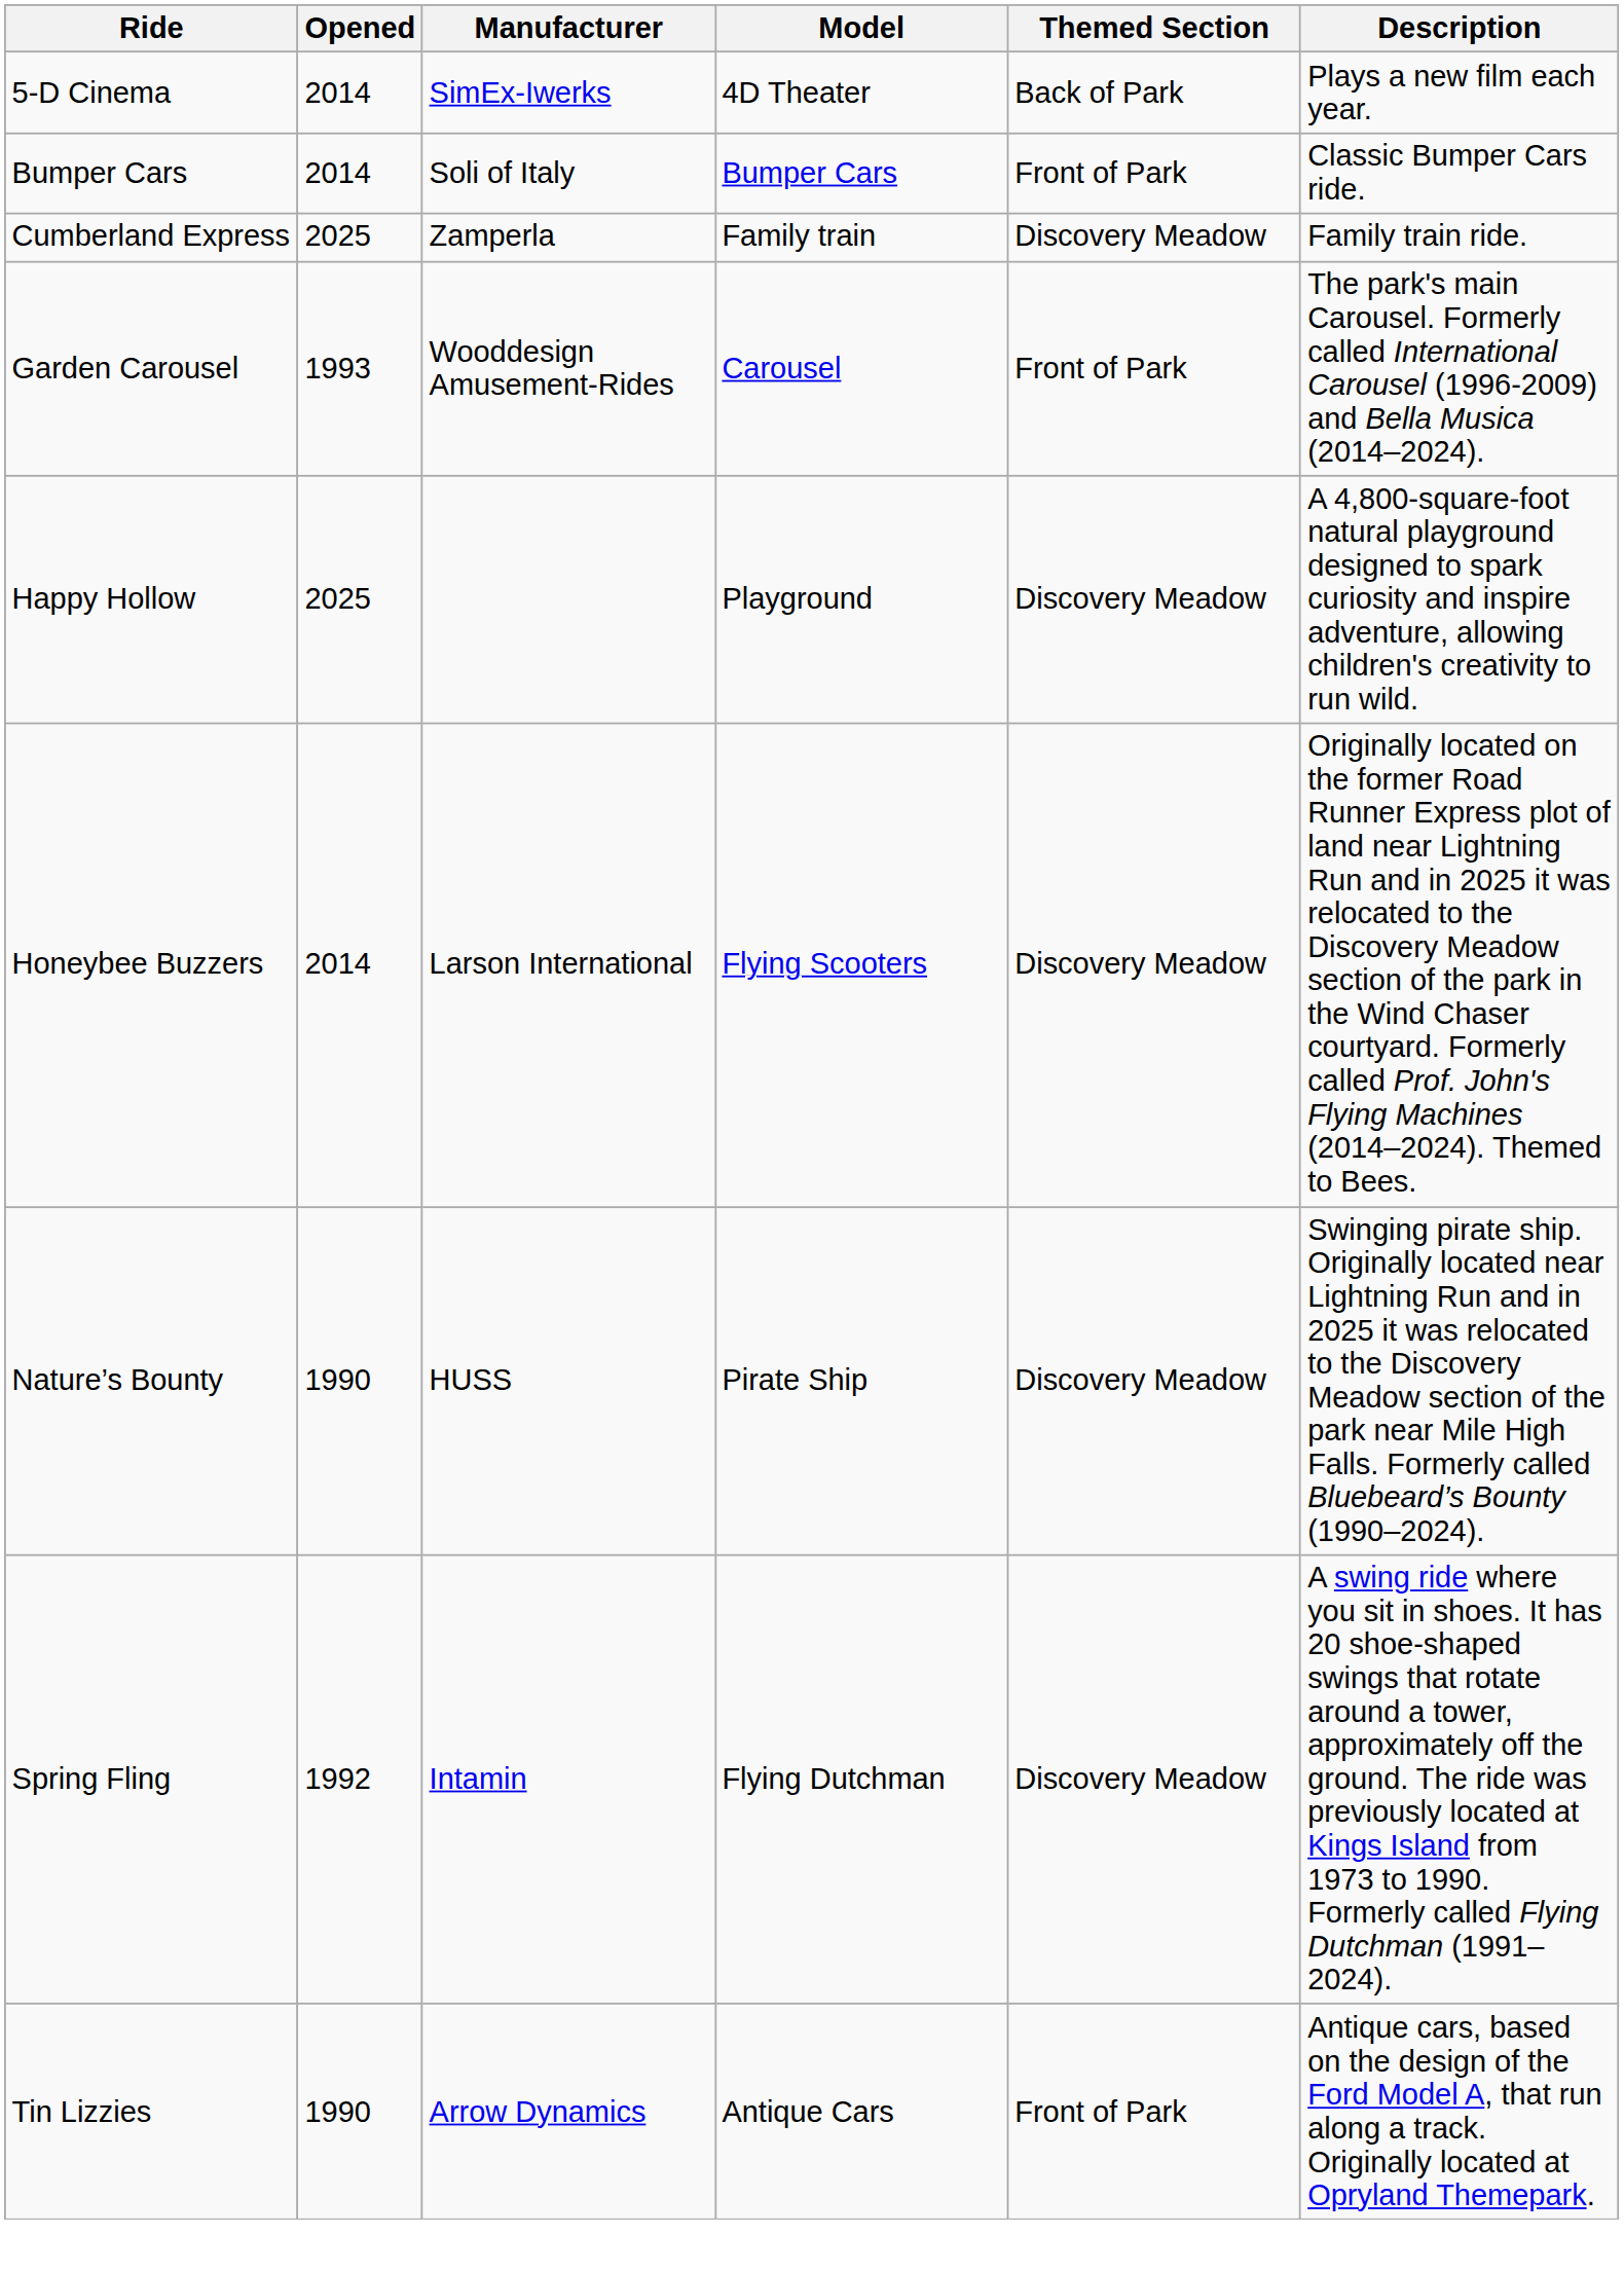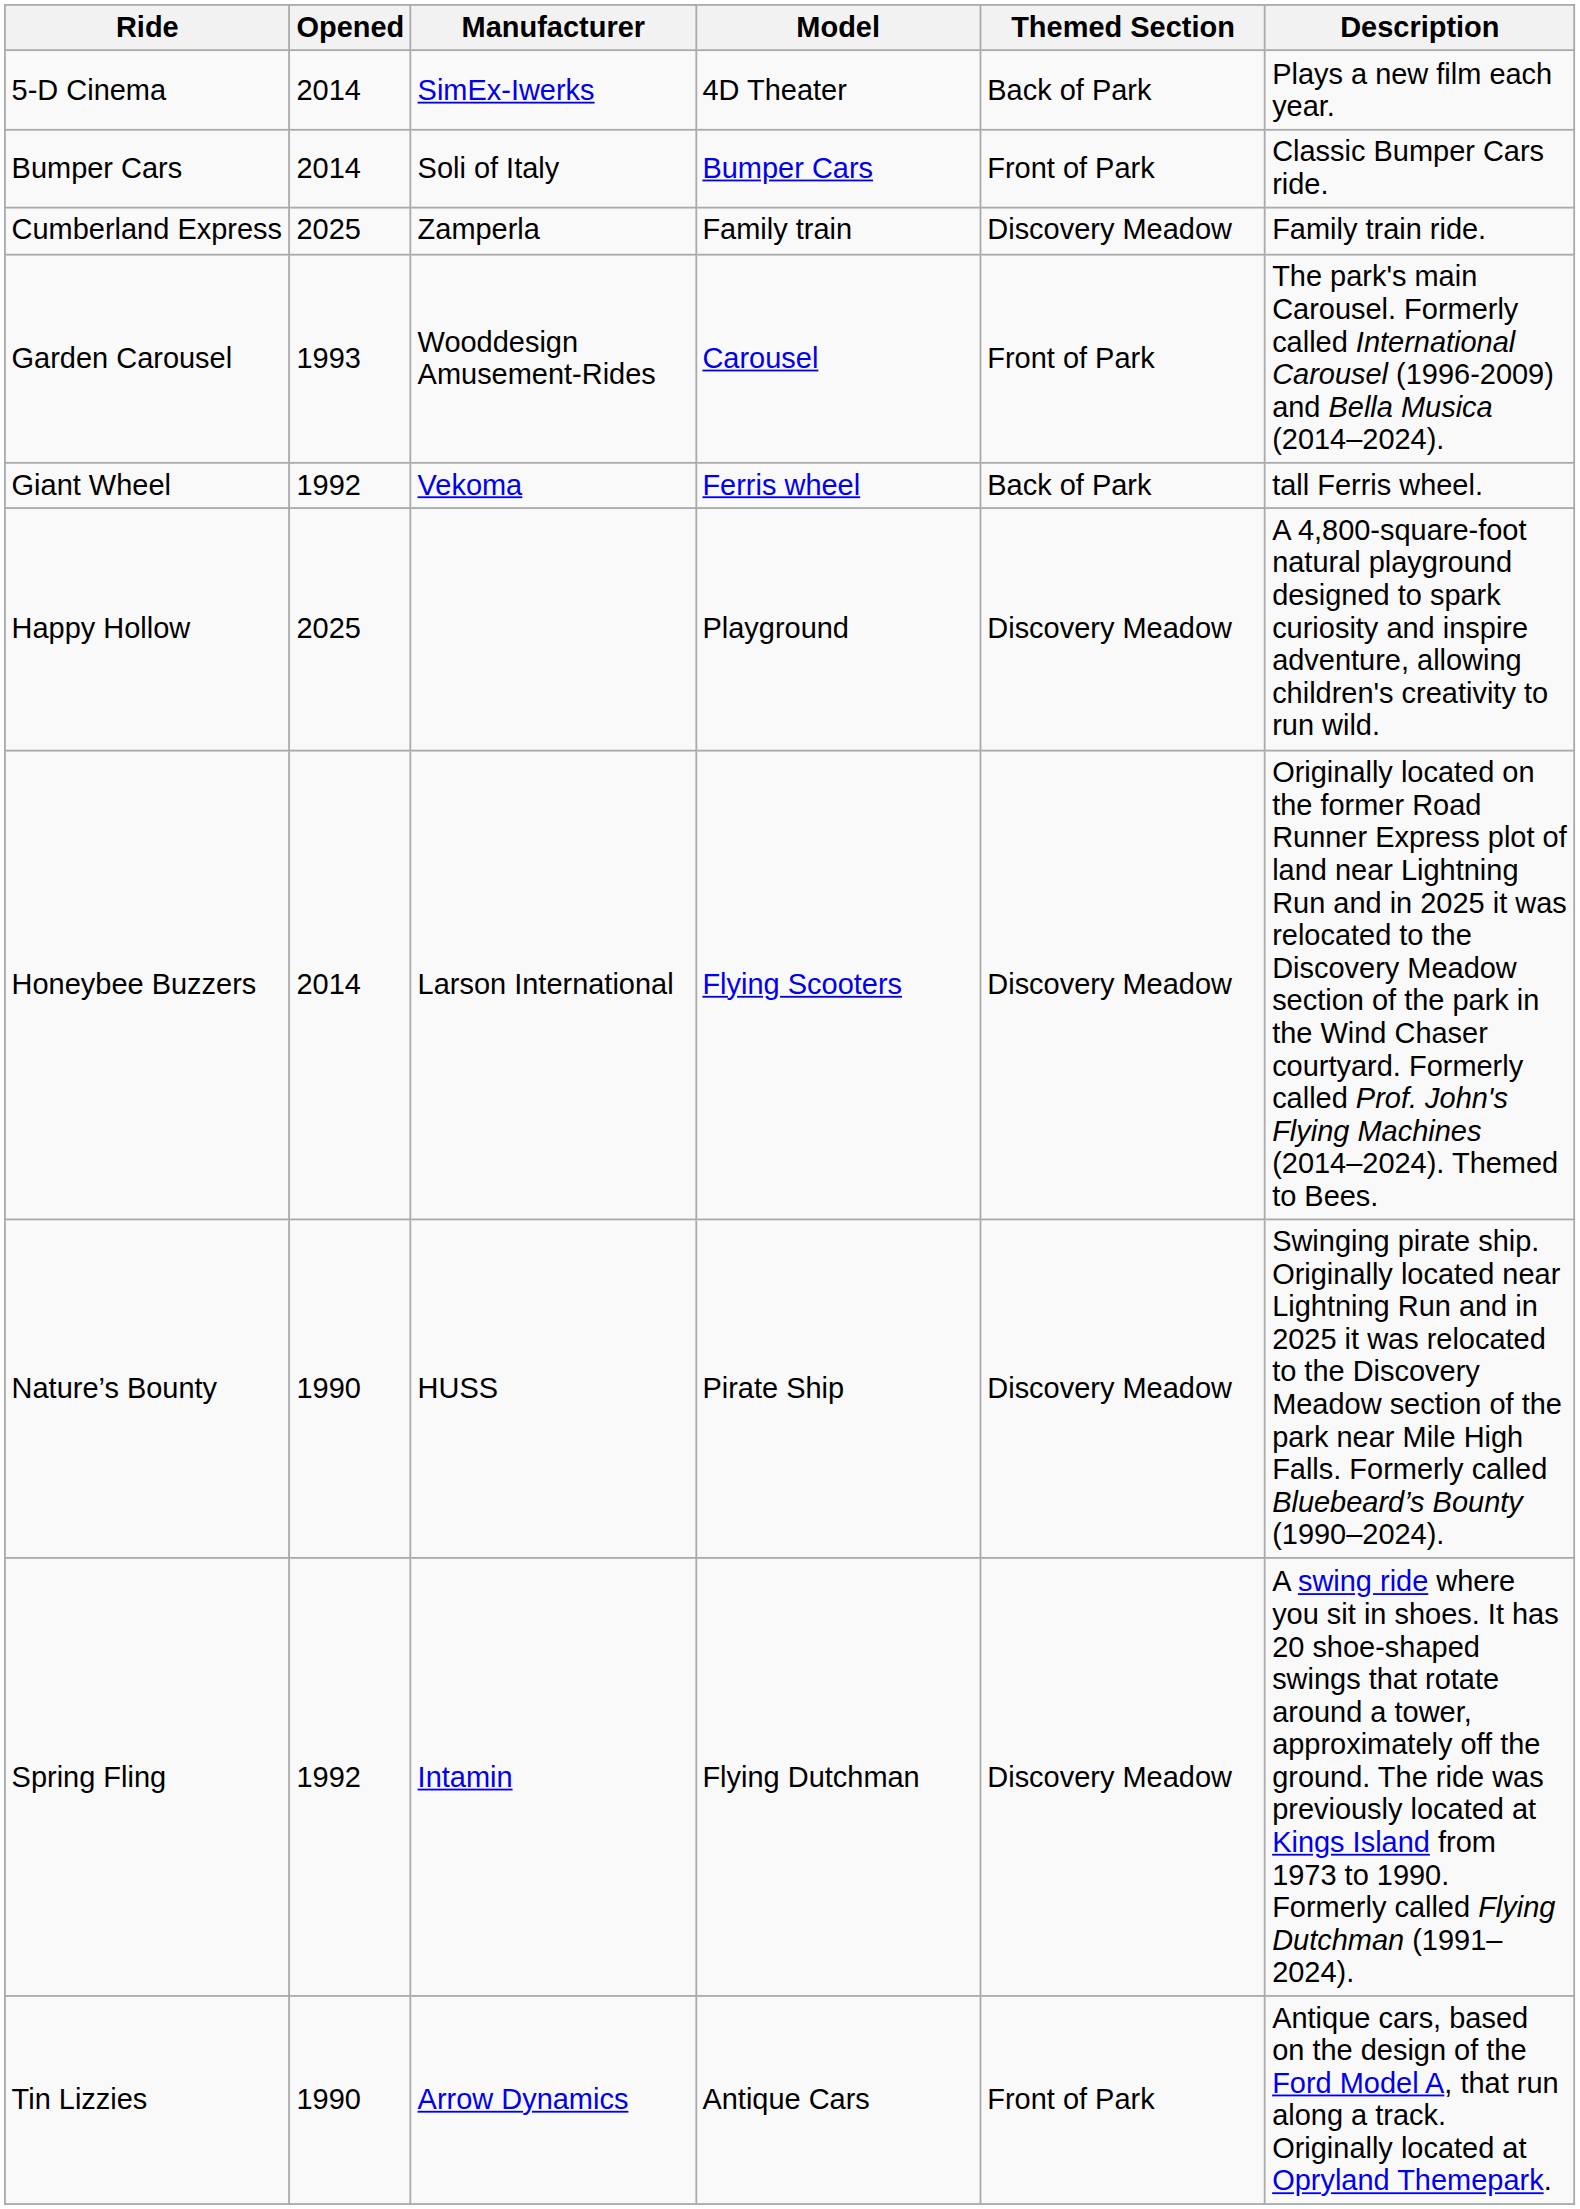+ row: Giant Wheel | 1992 | Vekoma | Ferris wheel | Back of Park | tall Ferris wheel.
